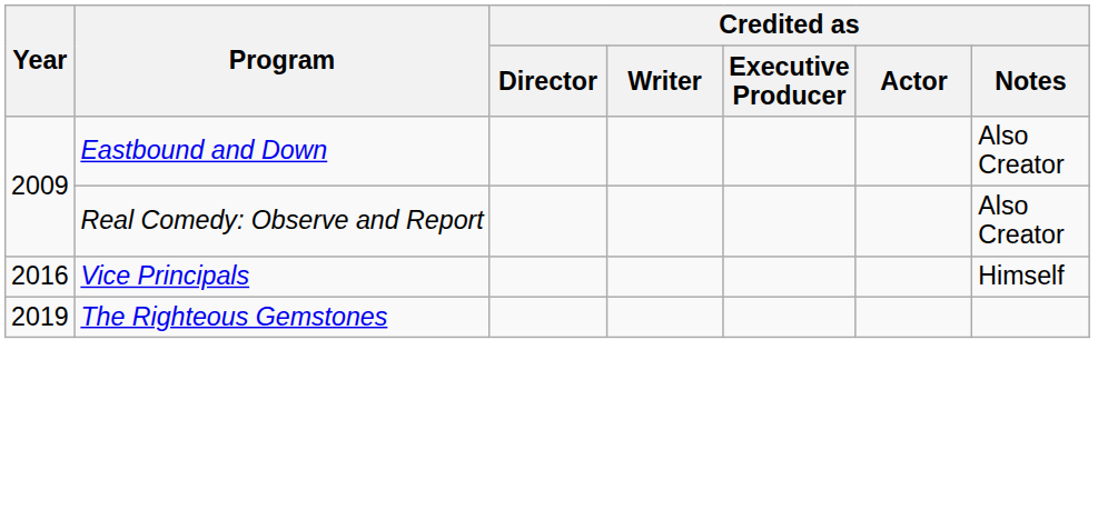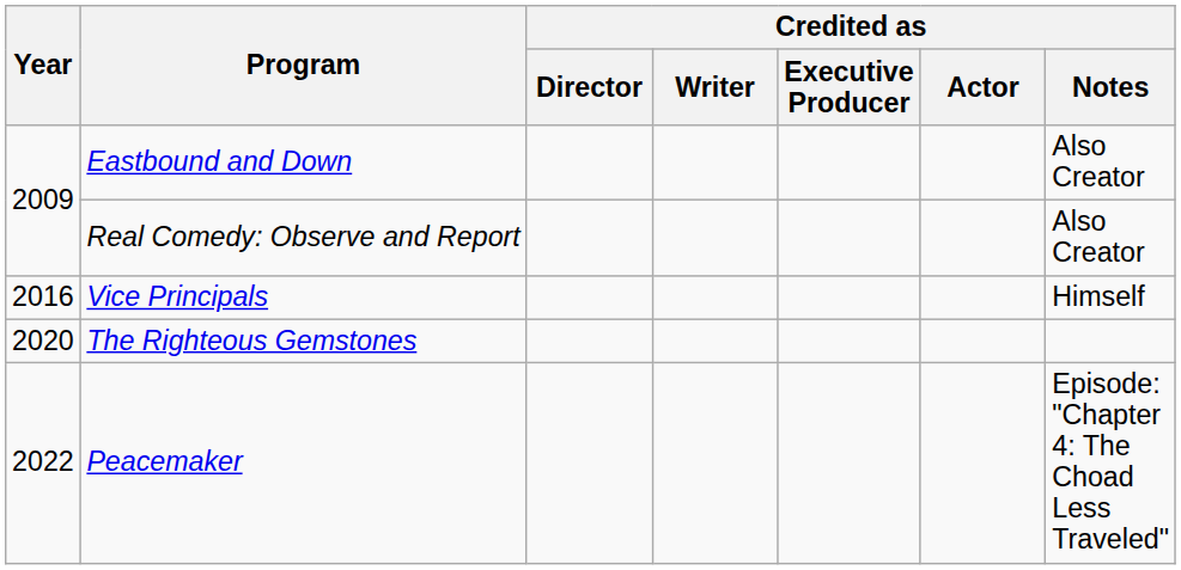The Righteous Gemstones | Year: 2019 -> 2020
+ row: 2022 | Peacemaker | Episode: "Chapter 4: The Choad Less Traveled"
